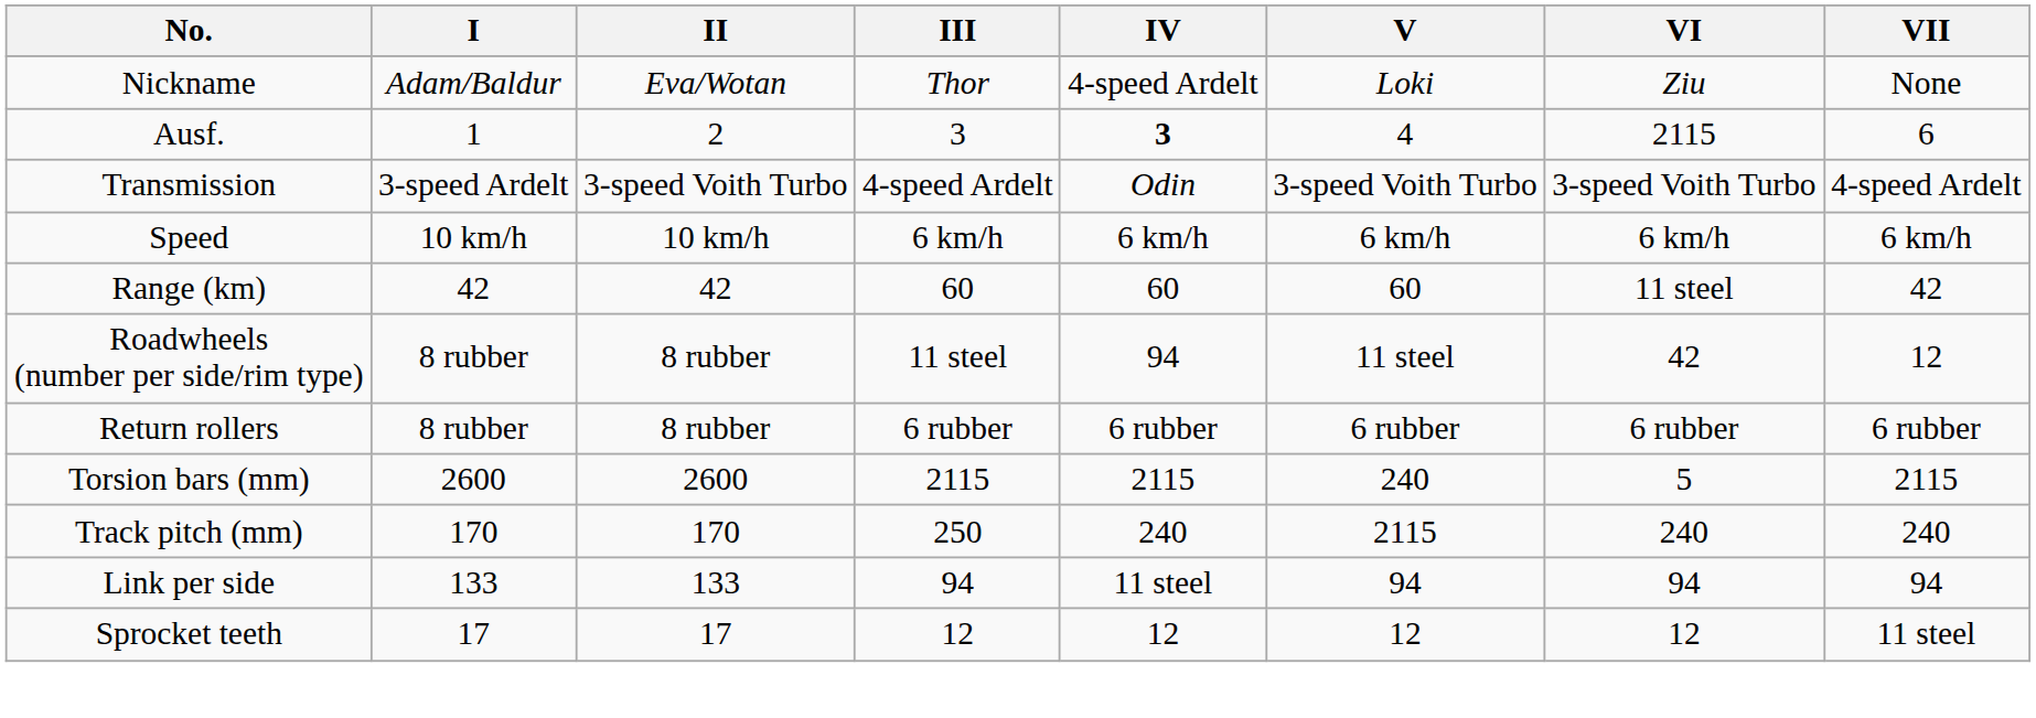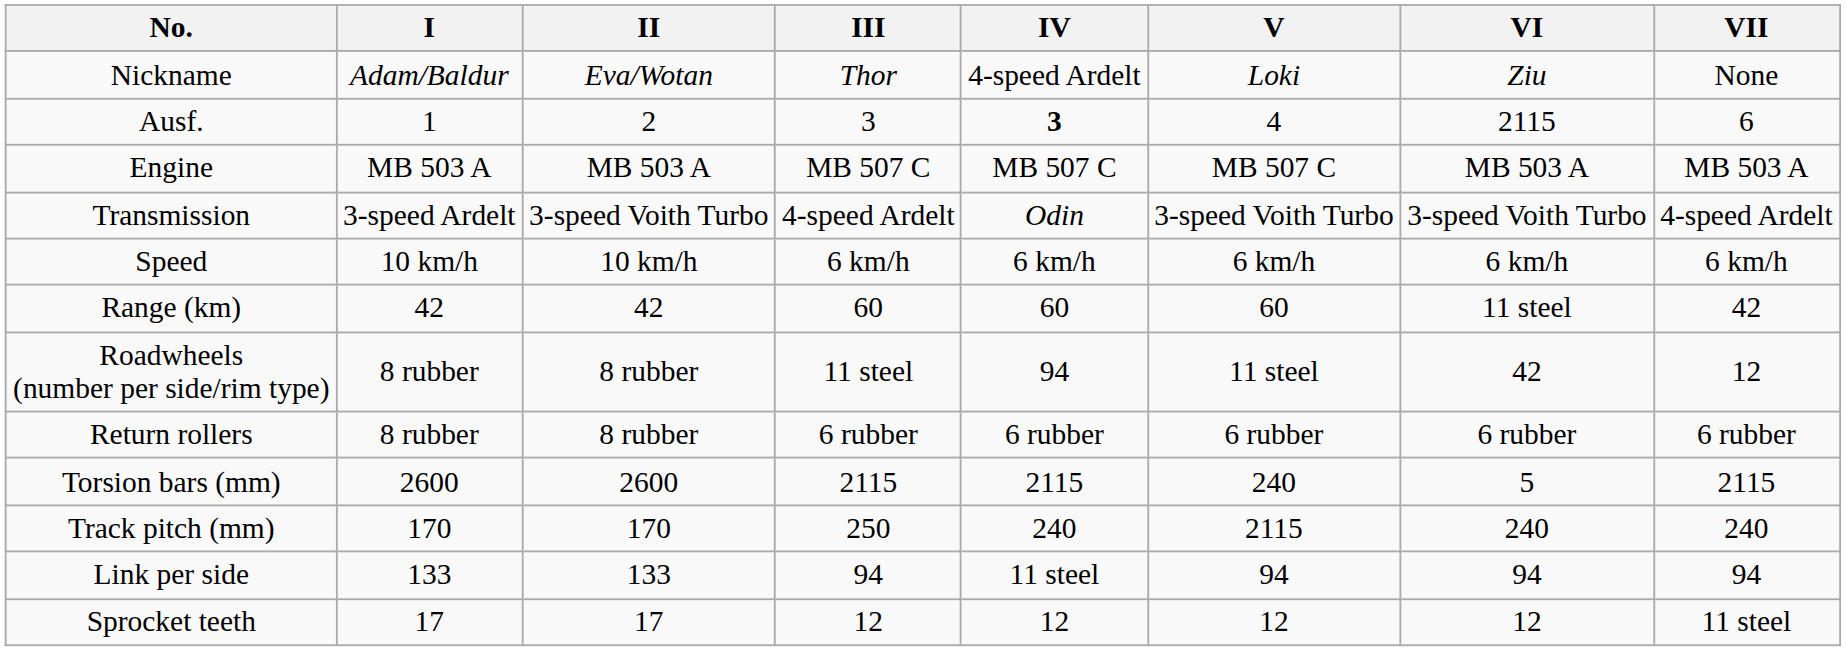+ row: Engine | MB 503 A | MB 503 A | MB 507 C | MB 507 C | MB 507 C | MB 503 A | MB 503 A
